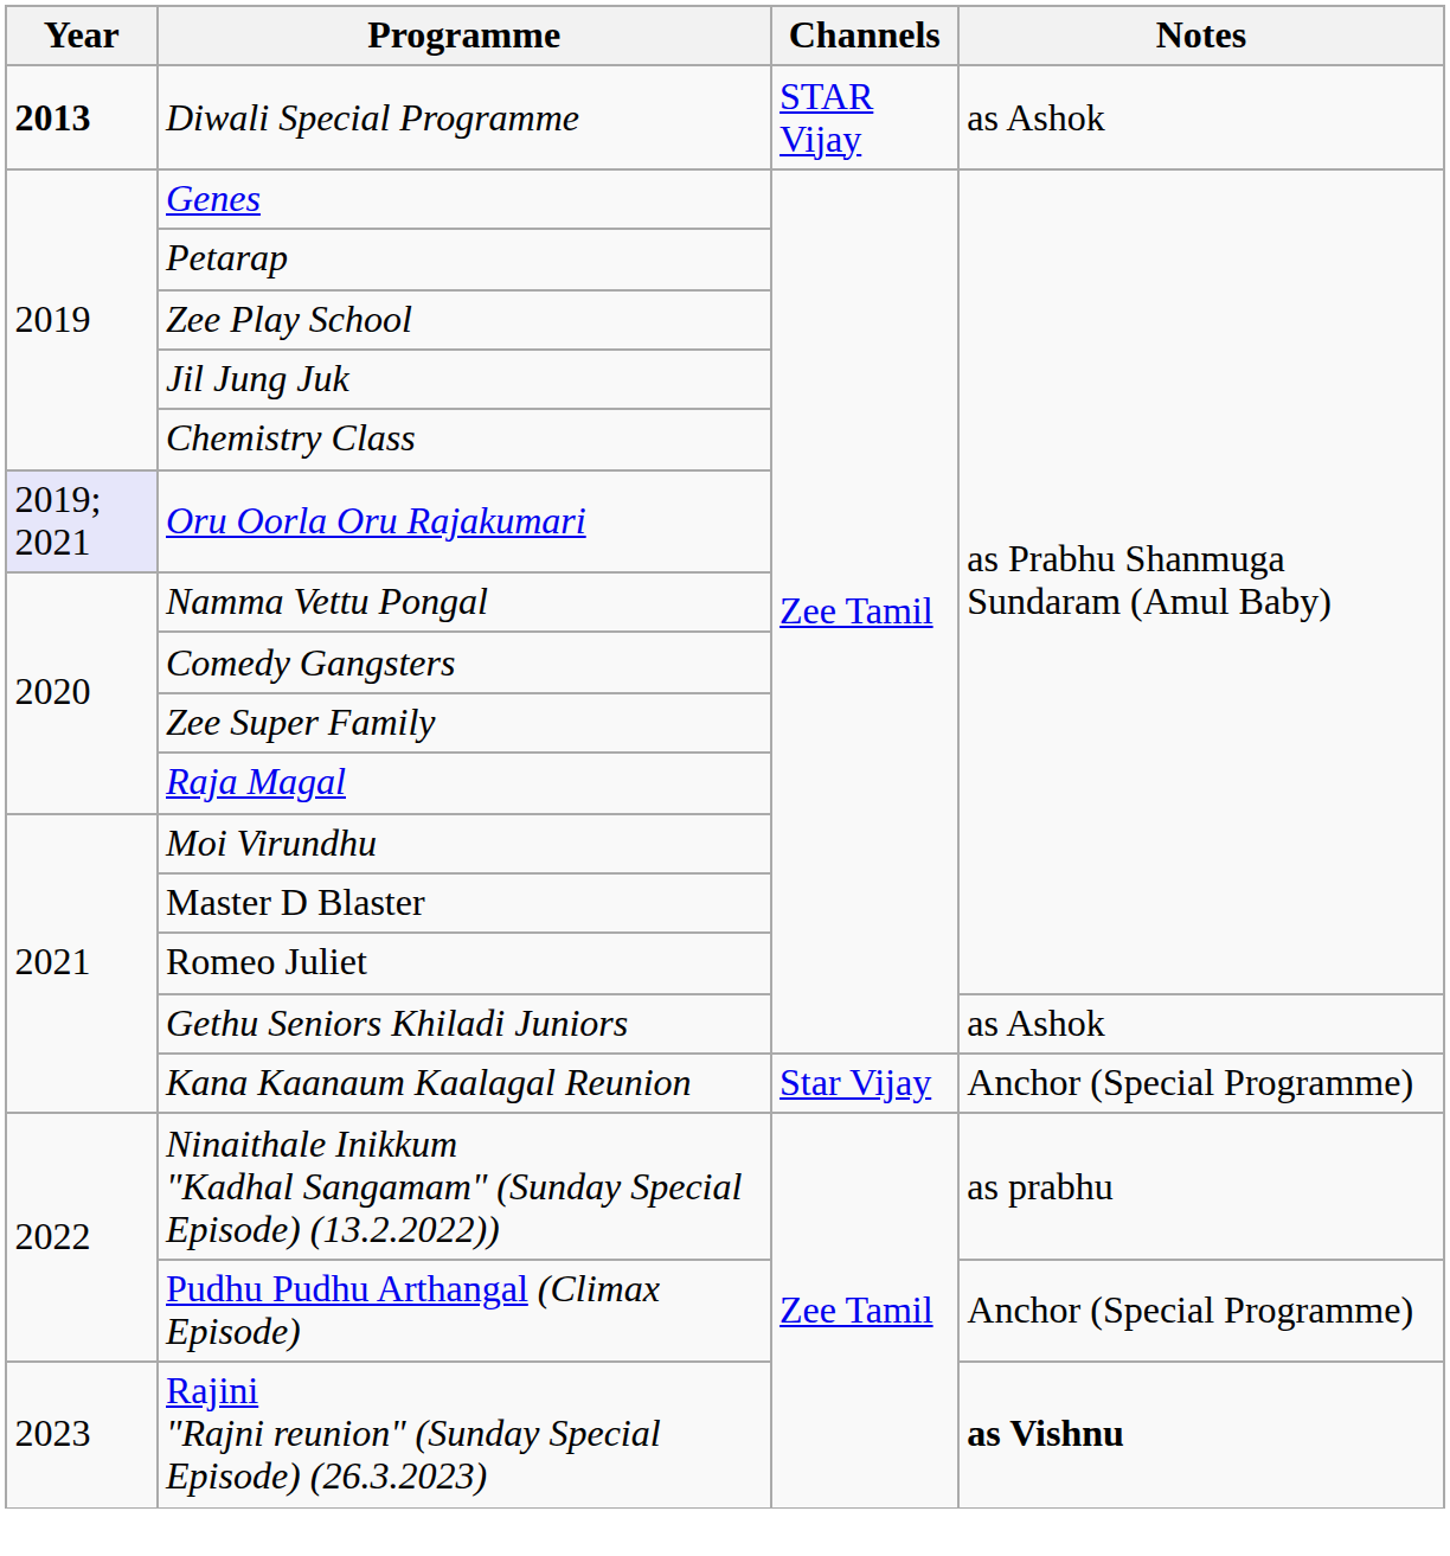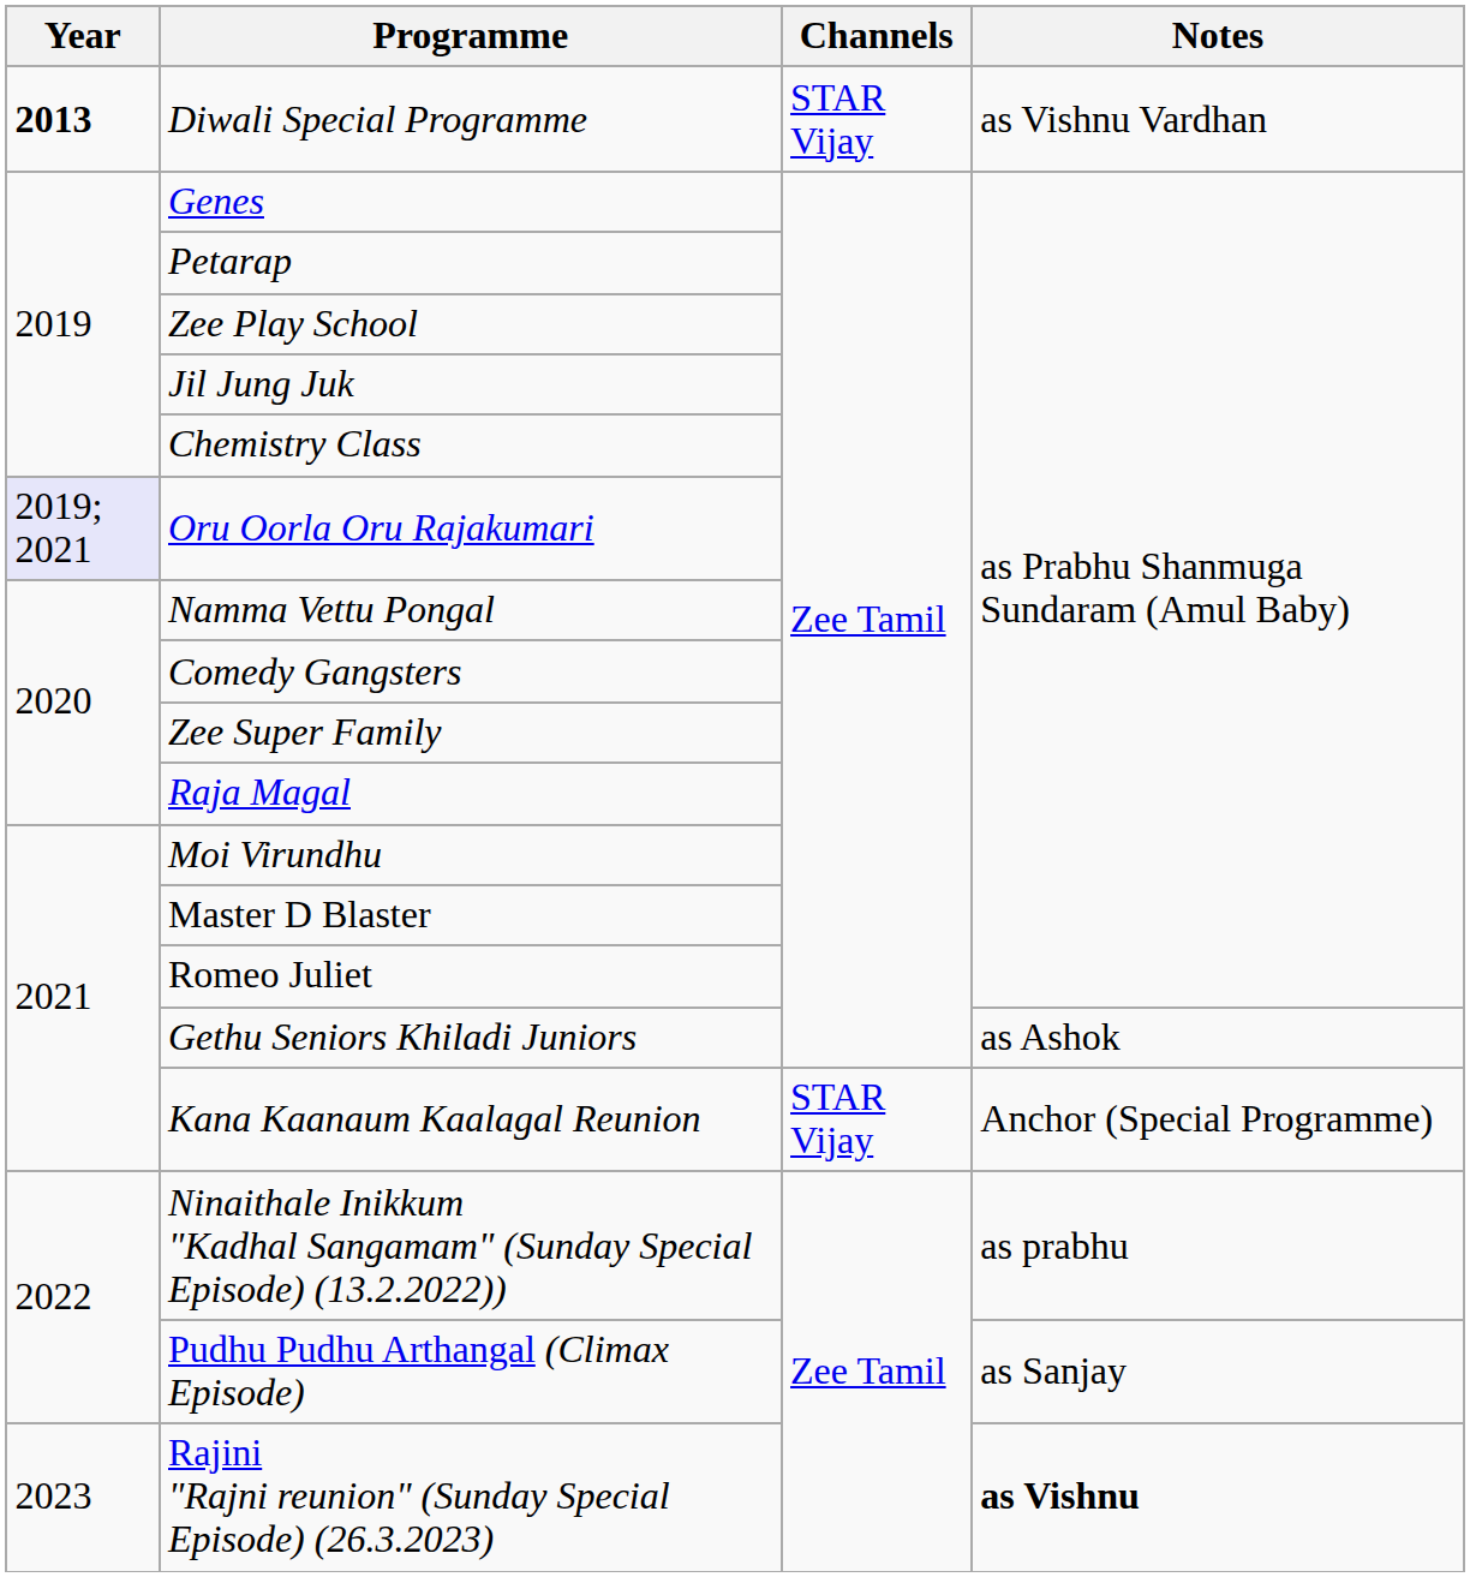Diwali Special Programme | Notes: as Ashok -> as Vishnu Vardhan
Kana Kaanaum Kaalagal Reunion | Channels: Star Vijay -> STAR Vijay
Pudhu Pudhu Arthangal (Climax Episode) | Notes: Anchor (Special Programme) -> as Sanjay
